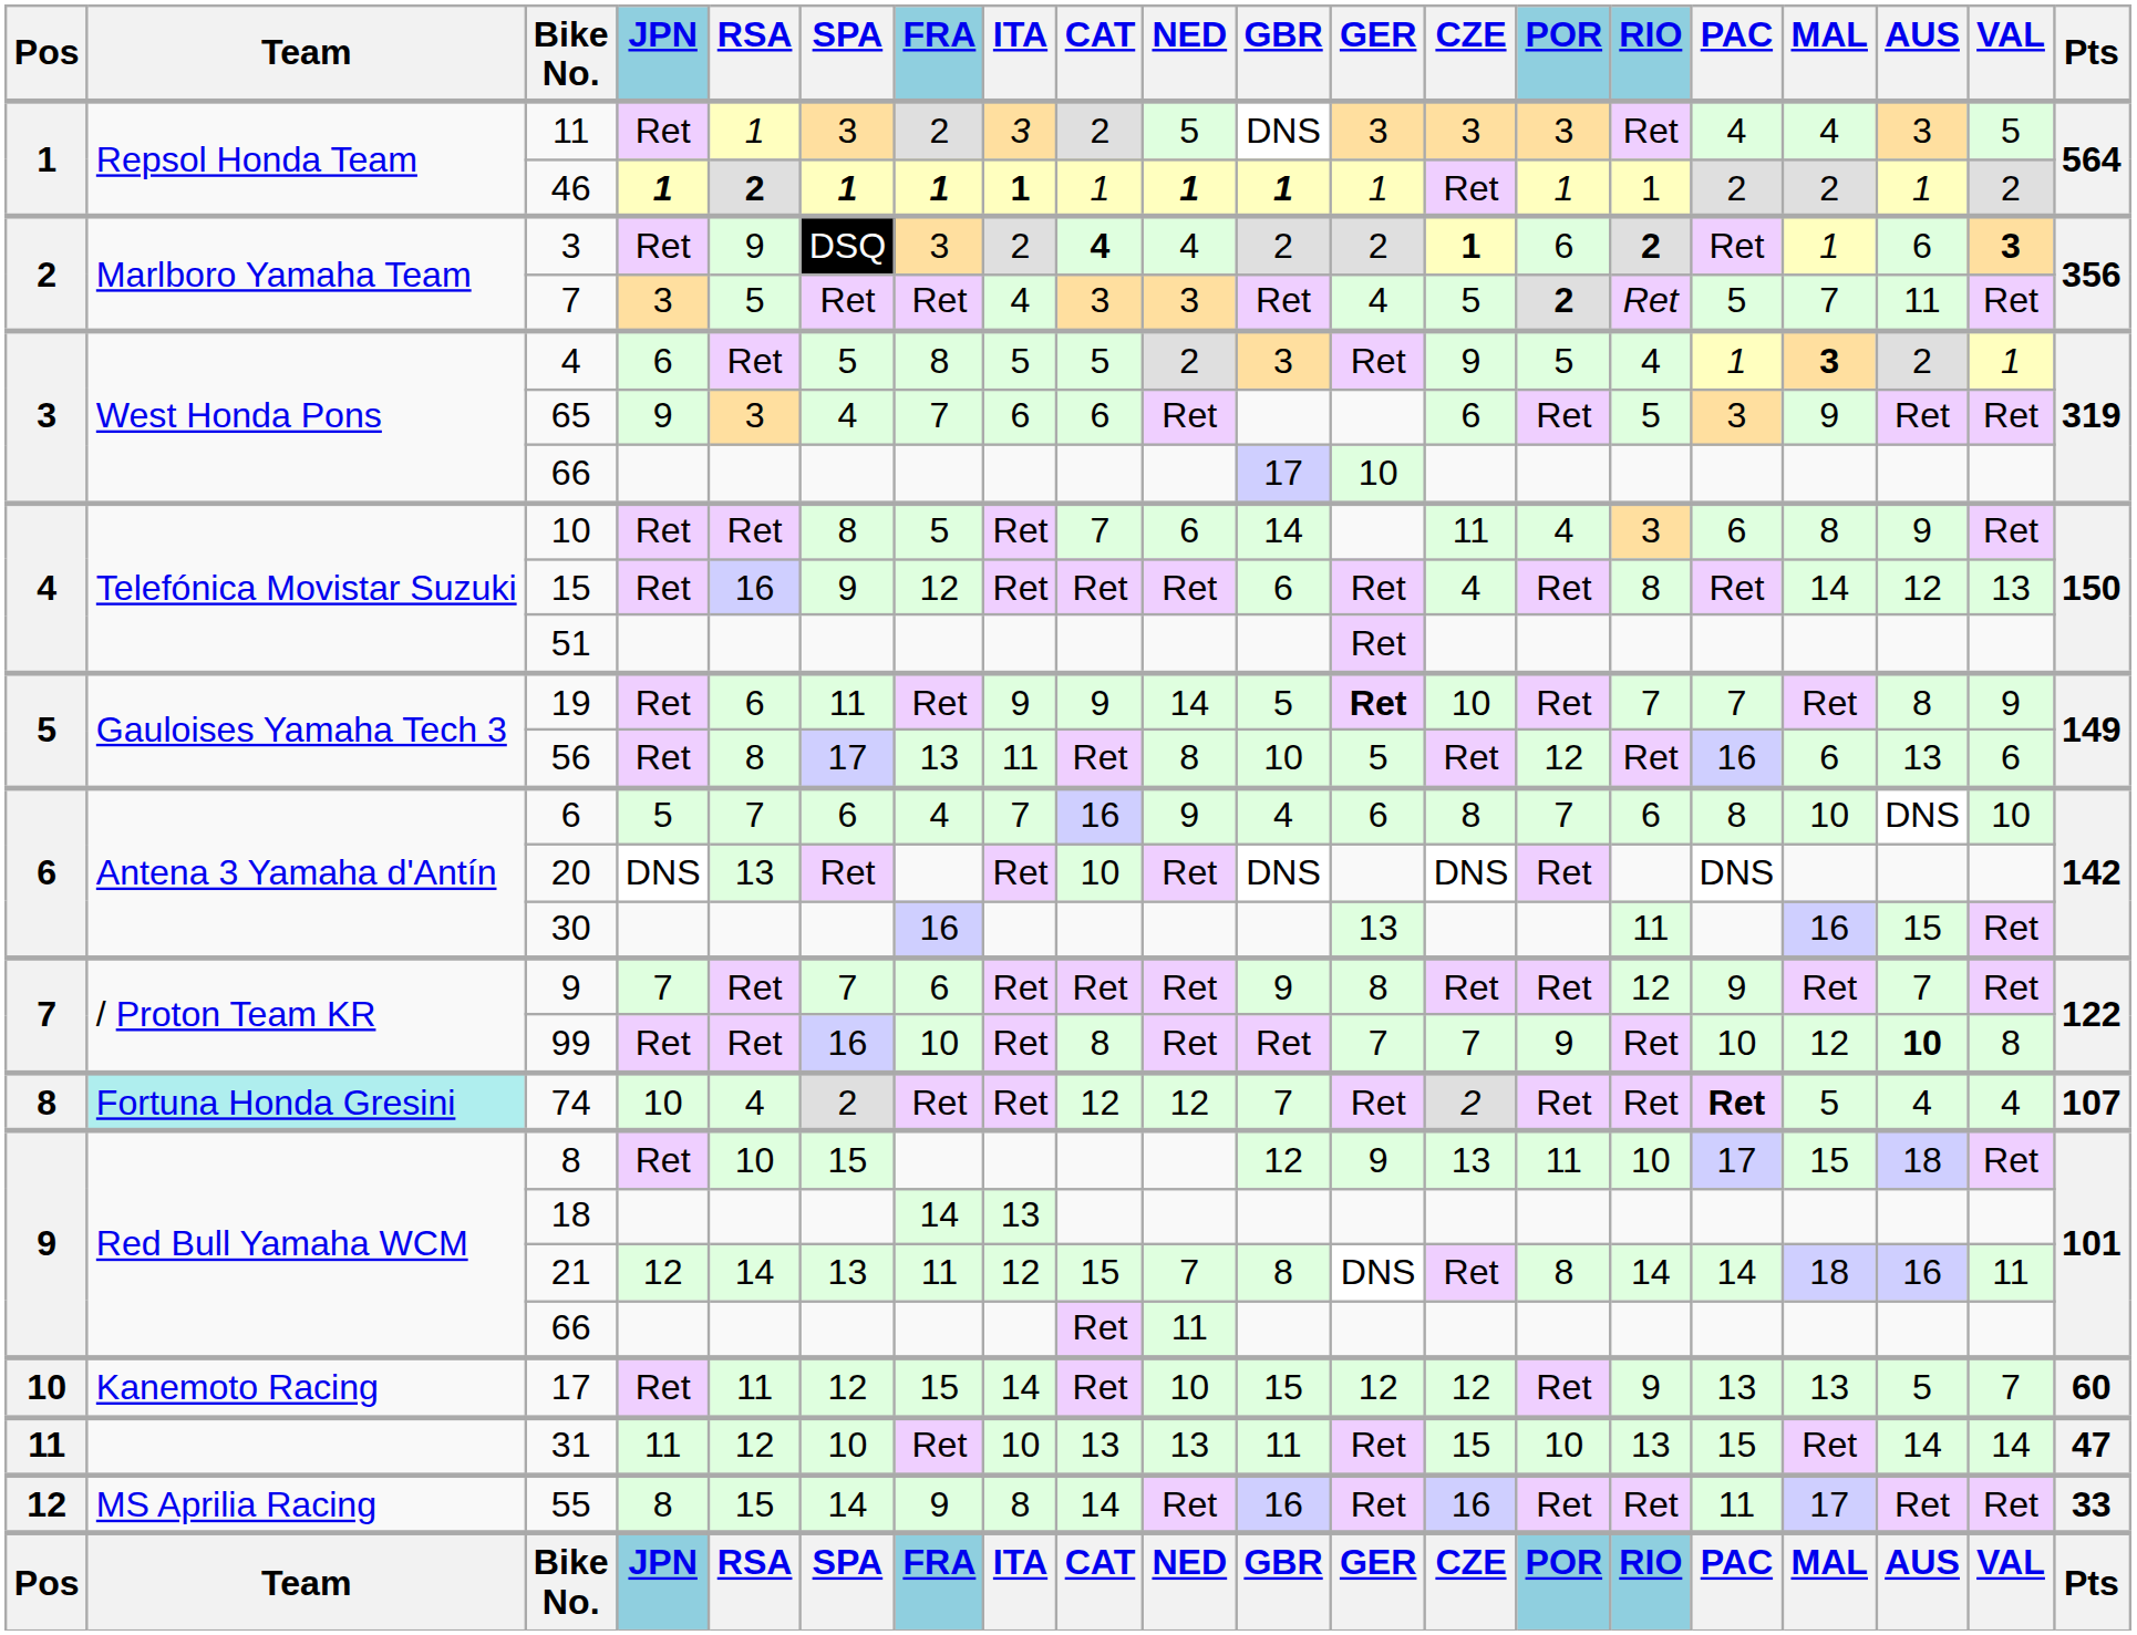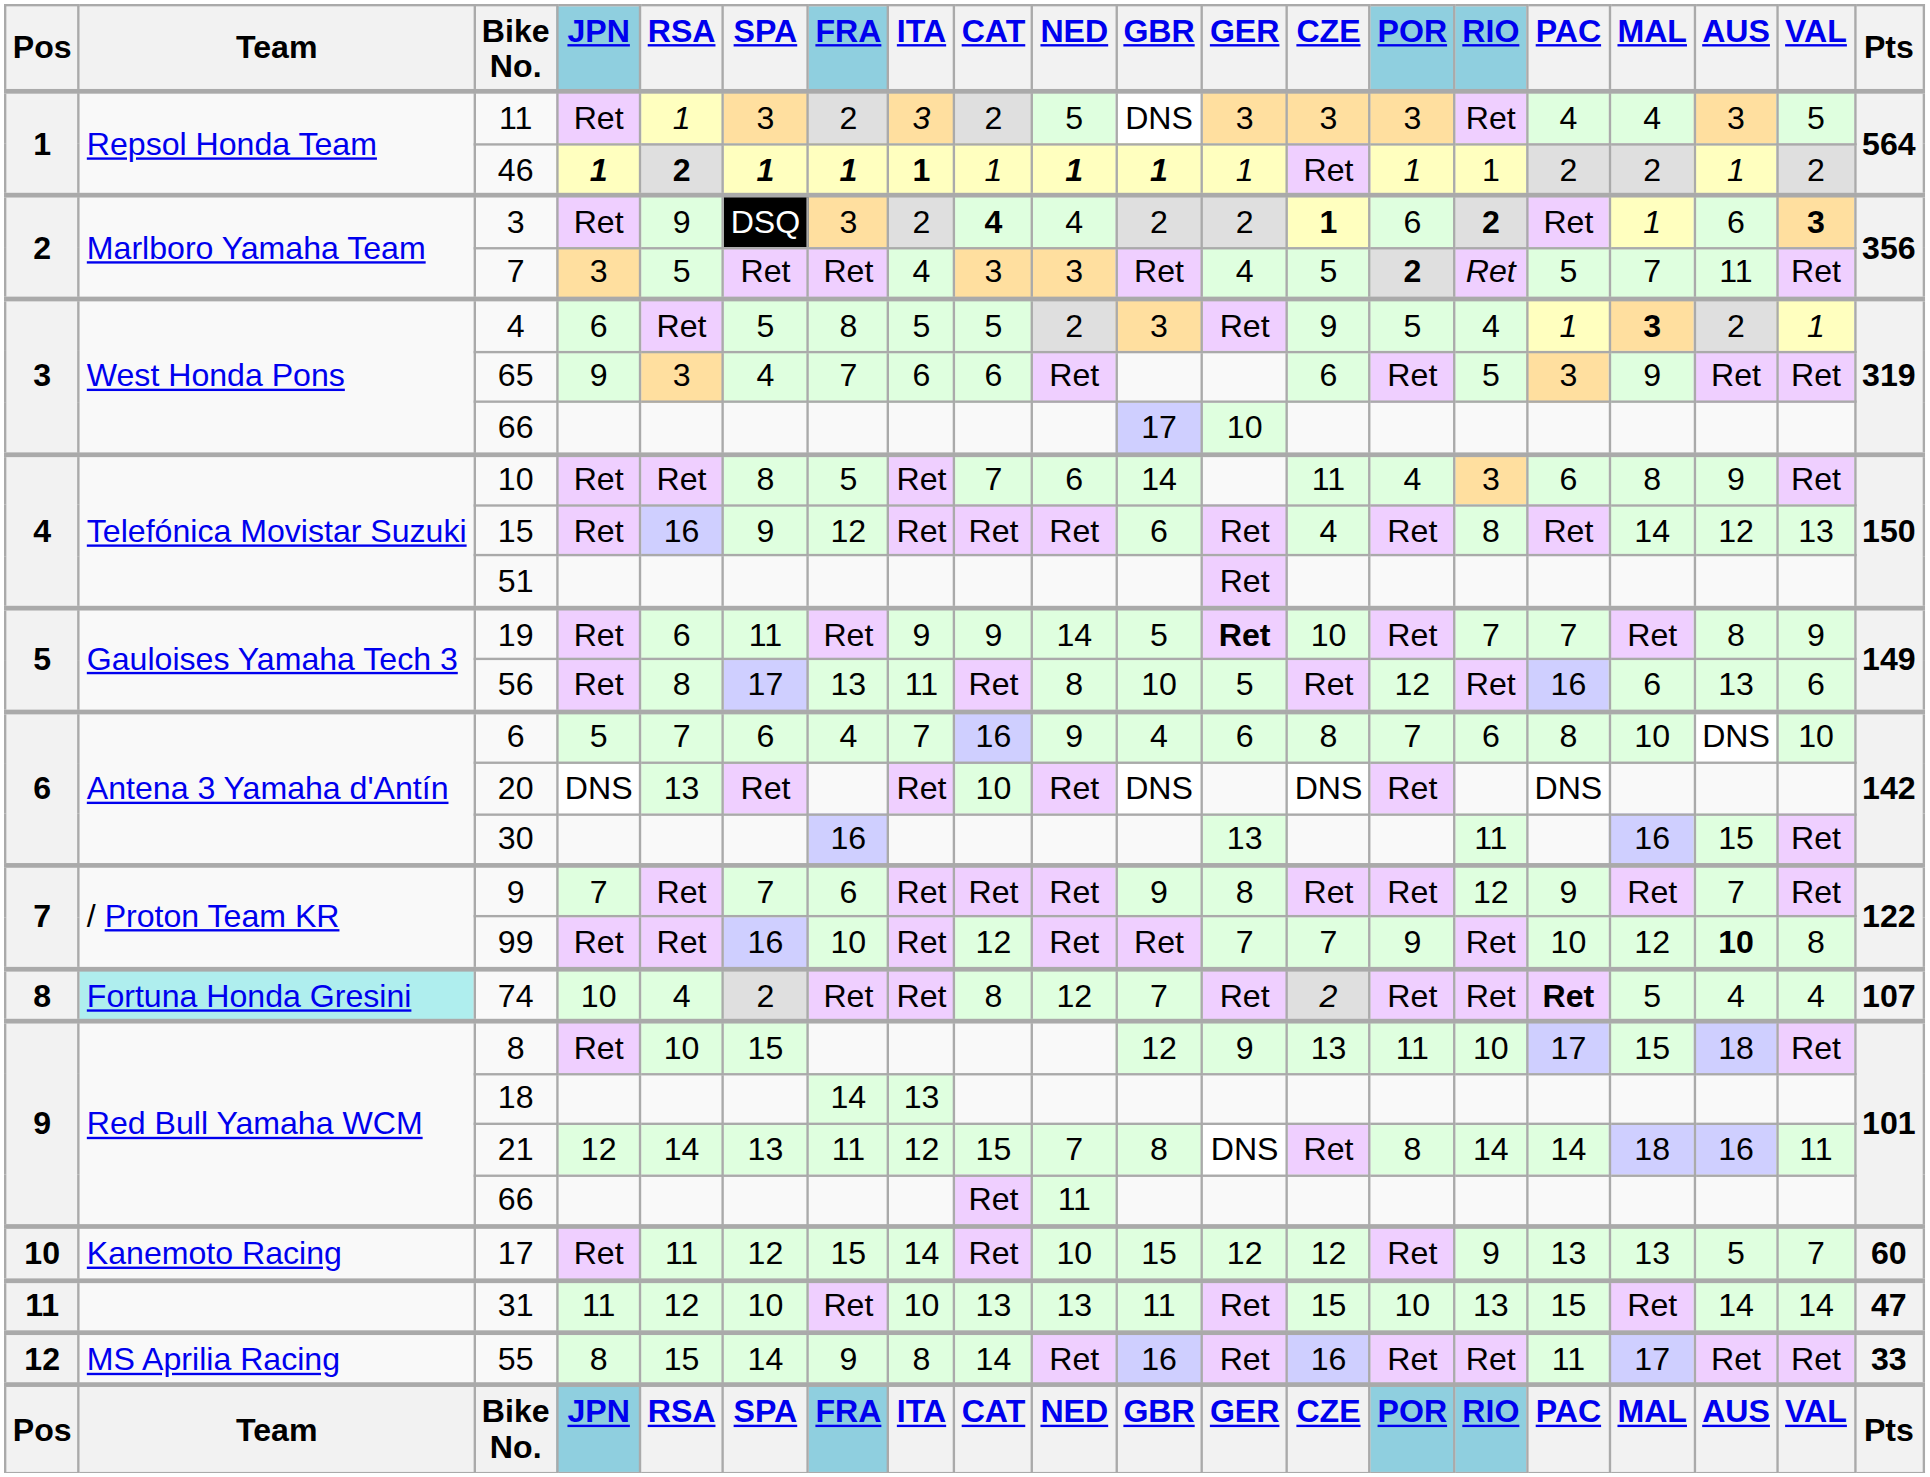99 | CAT: 8 -> 12
74 | CAT: 12 -> 8
